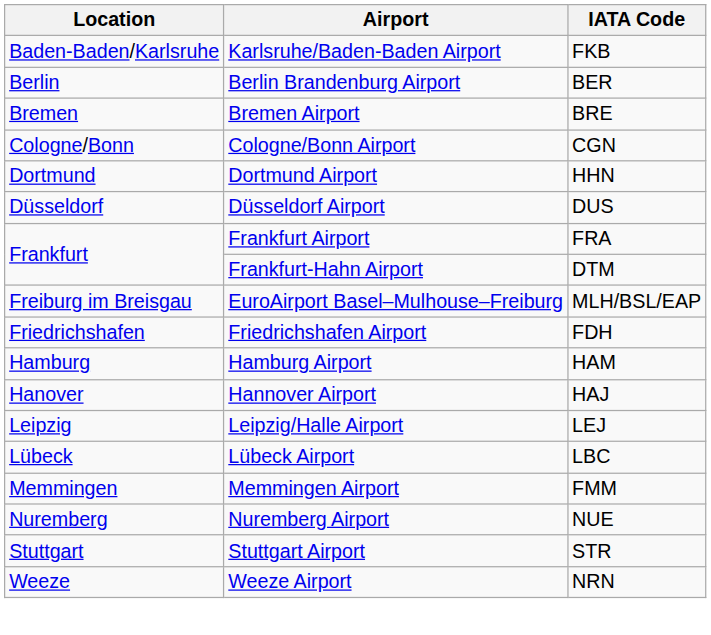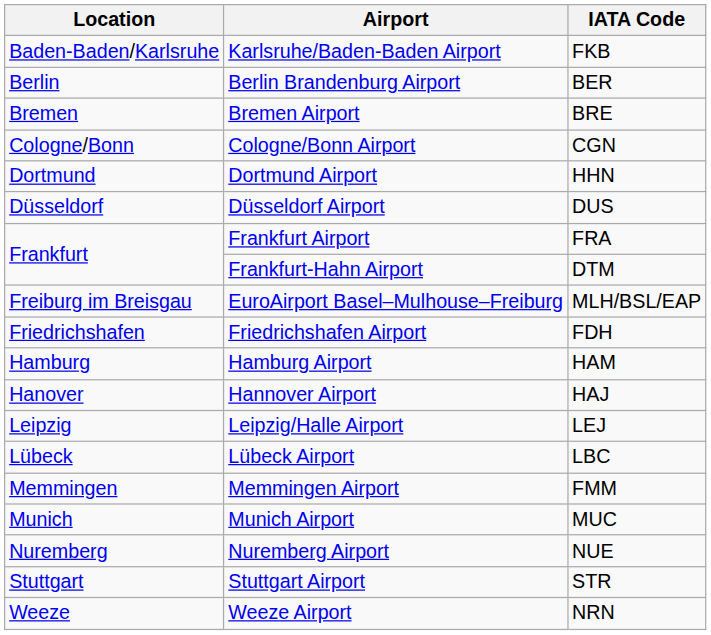+ row: Munich | Munich Airport | MUC
